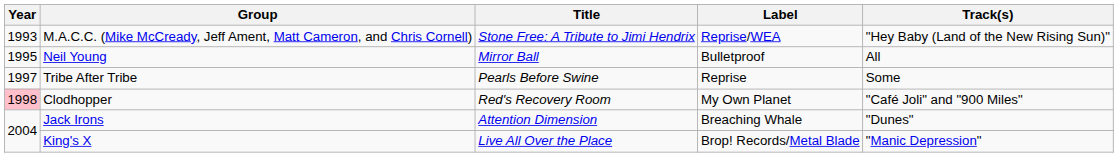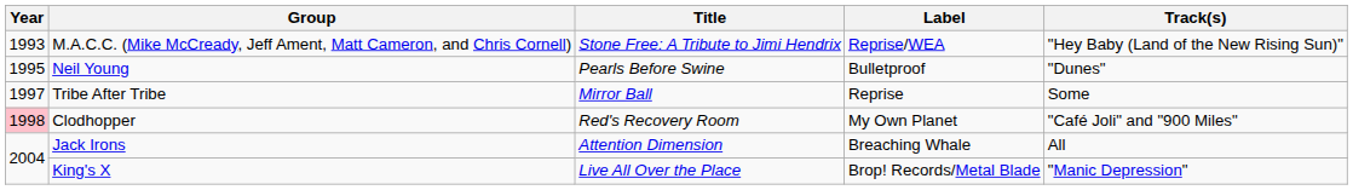Neil Young | Title: Mirror Ball -> Pearls Before Swine
Neil Young | Track(s): All -> "Dunes"
Tribe After Tribe | Title: Pearls Before Swine -> Mirror Ball
Jack Irons | Track(s): "Dunes" -> All
